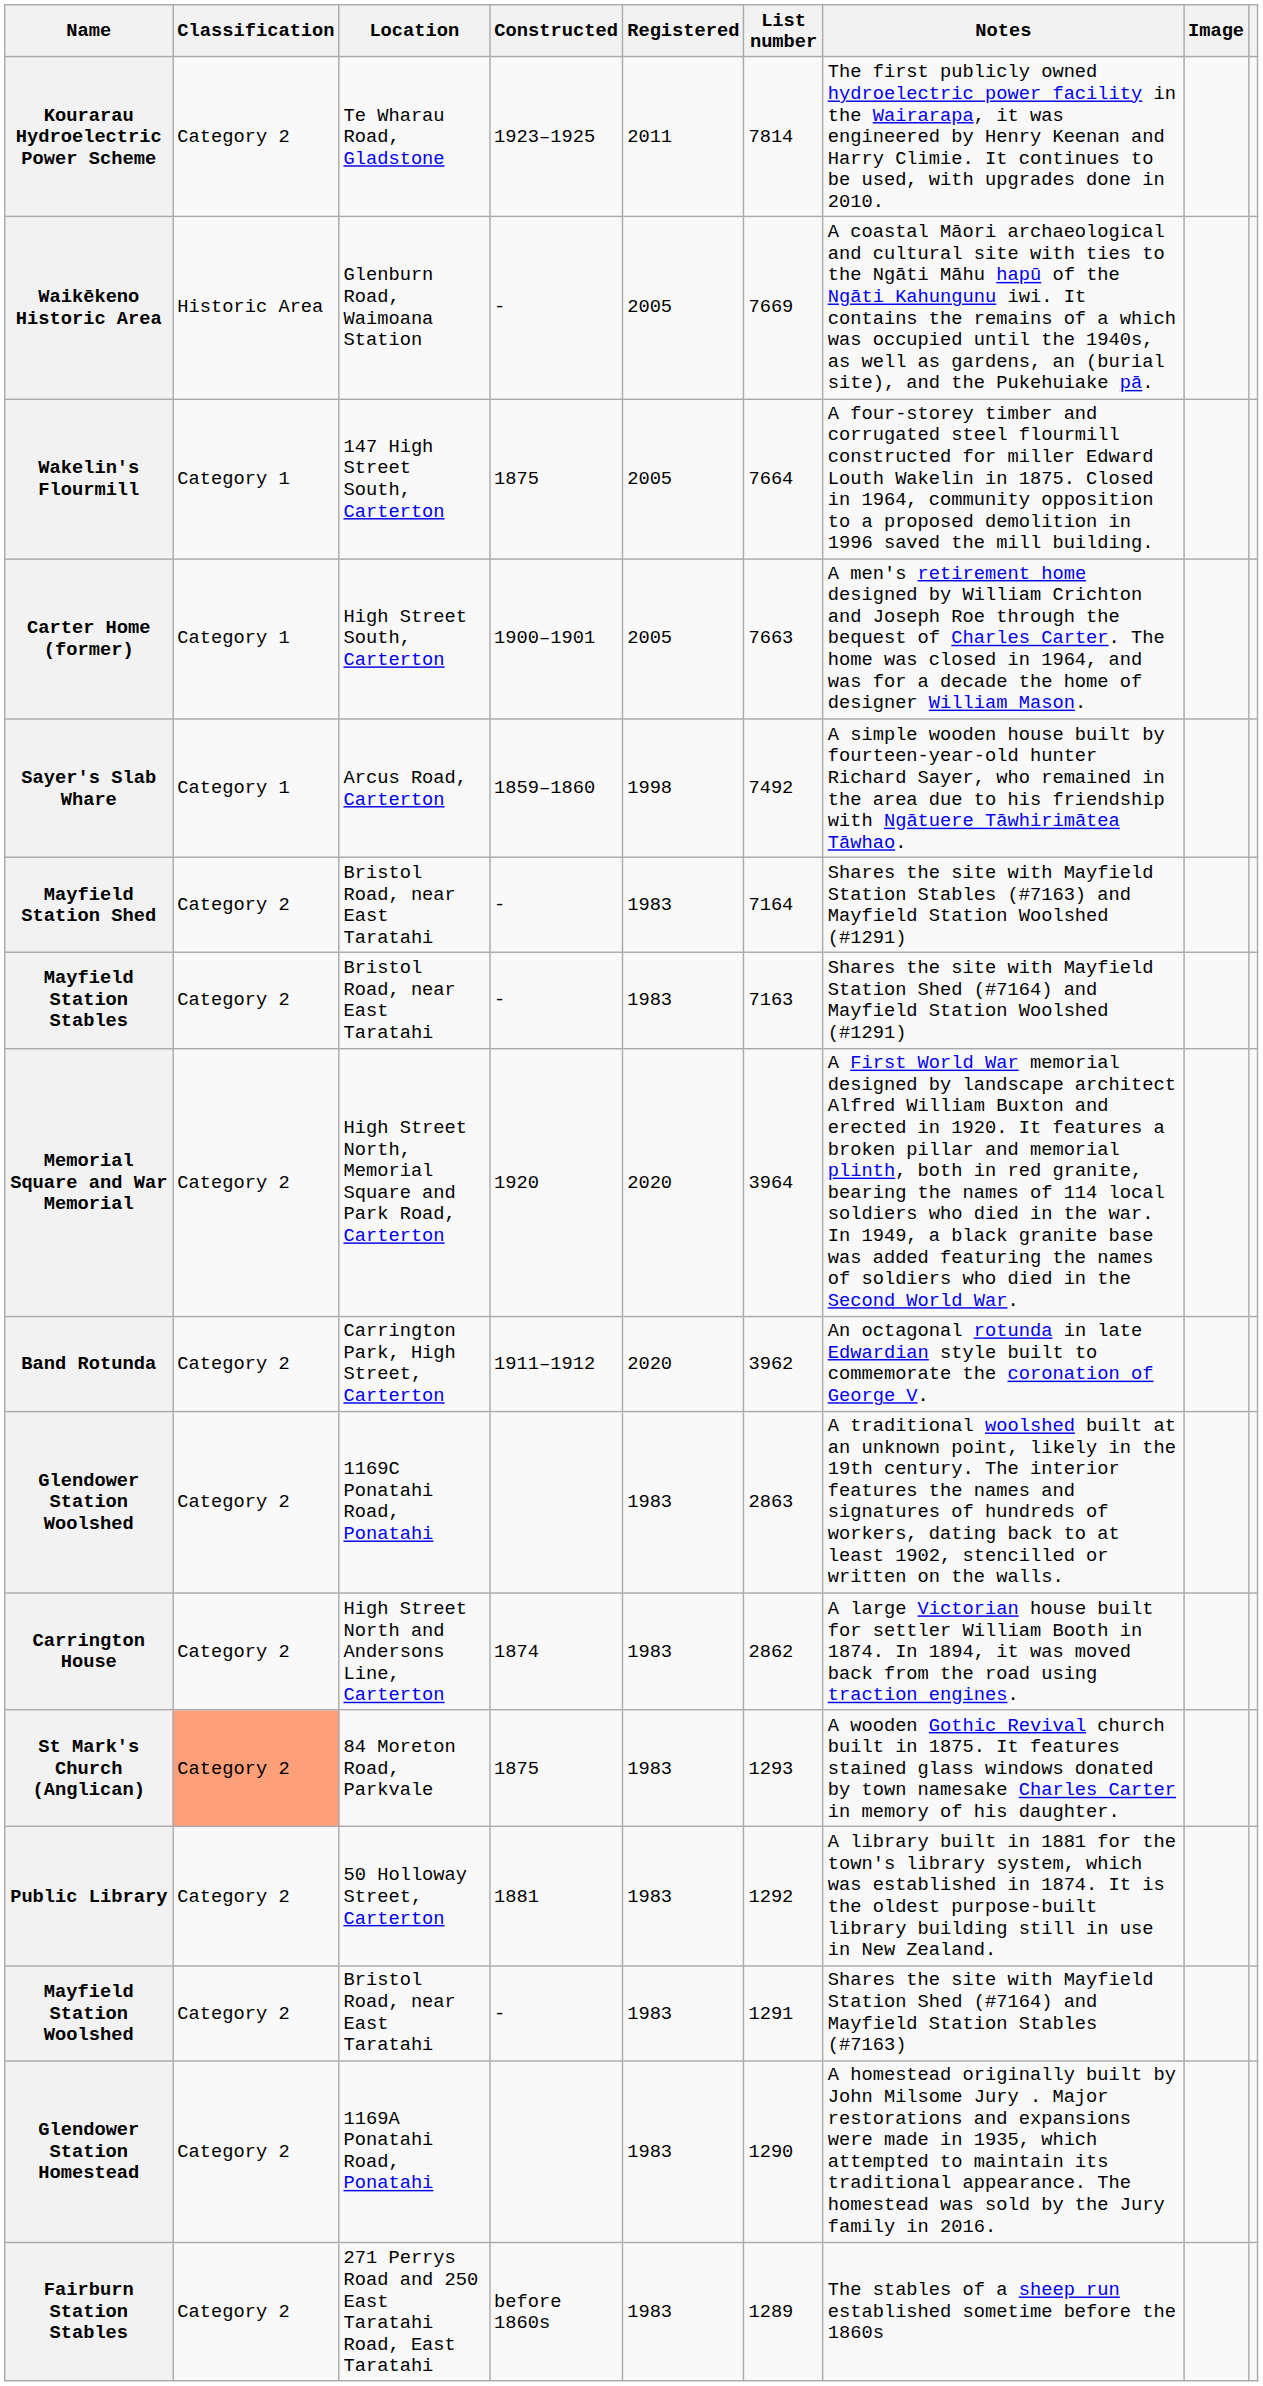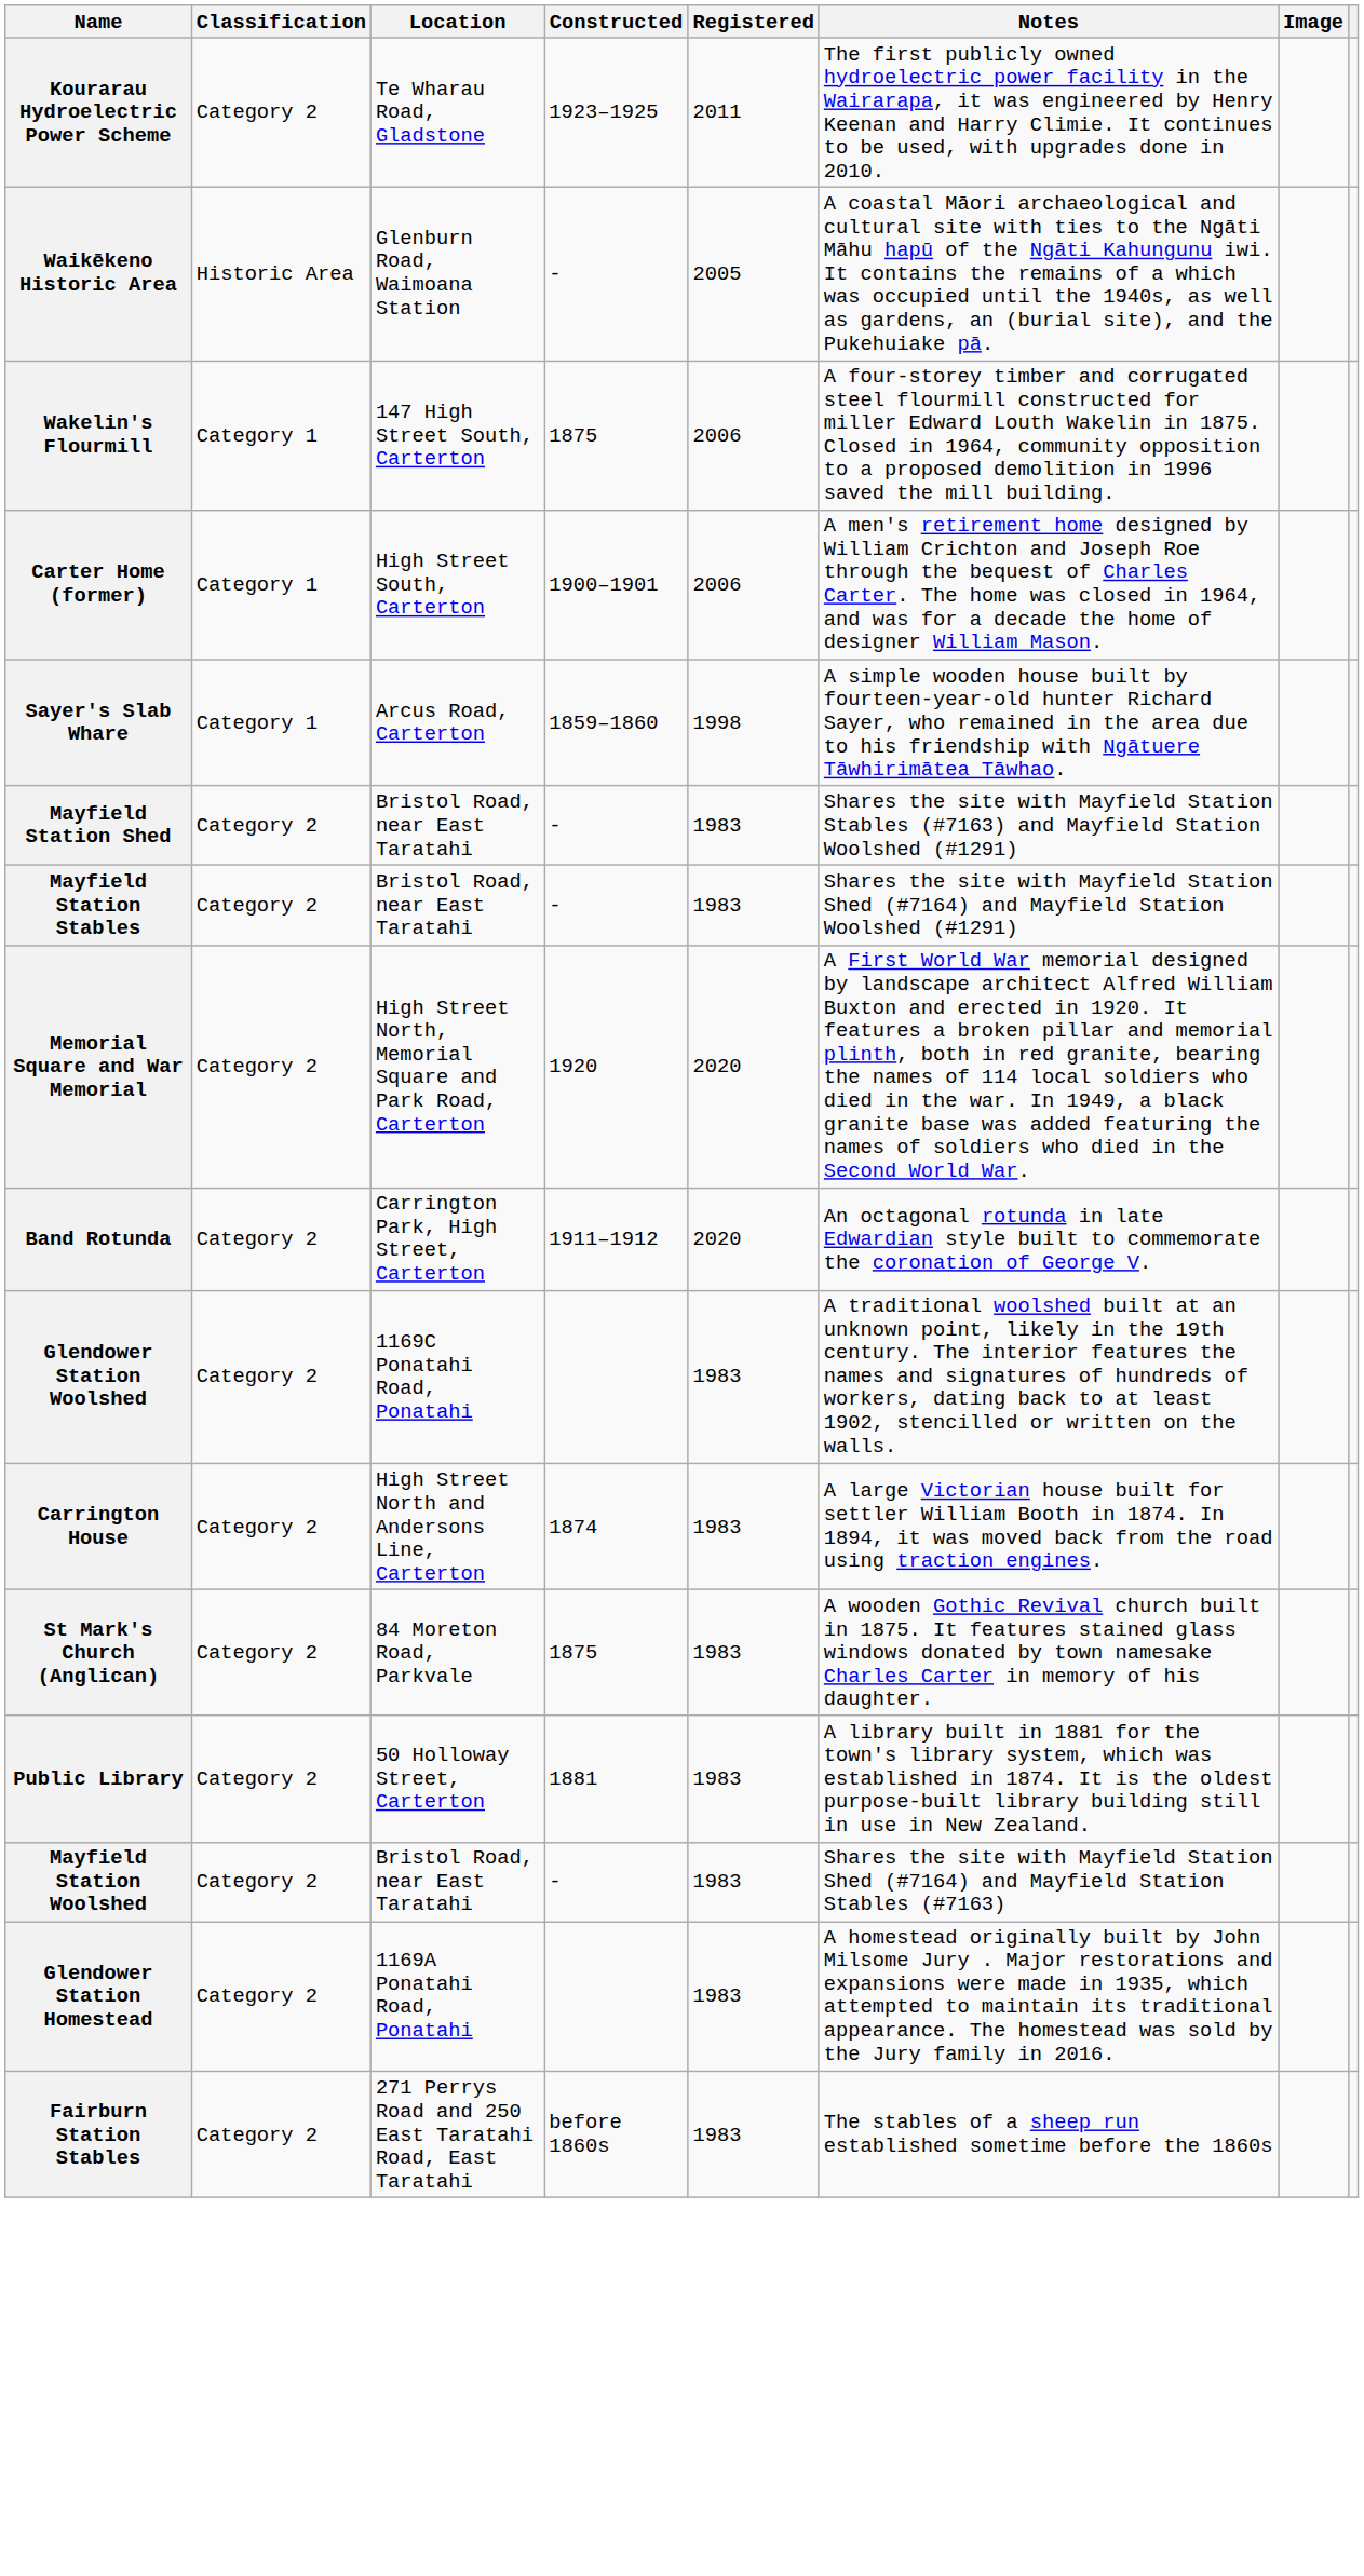- column: List number | 7814 | 7669 | 7664 | 7663 | 7492 | 7164 | 7163 | 3964 | 3962 | 2863 | 2862 | 1293 | 1292 | 1291 | 1290 | 1289
Wakelin's Flourmill | Registered: 2005 -> 2006
Carter Home (former) | Registered: 2005 -> 2006
St Mark's Church (Anglican) | Classification: lightsalmon background -> no background
